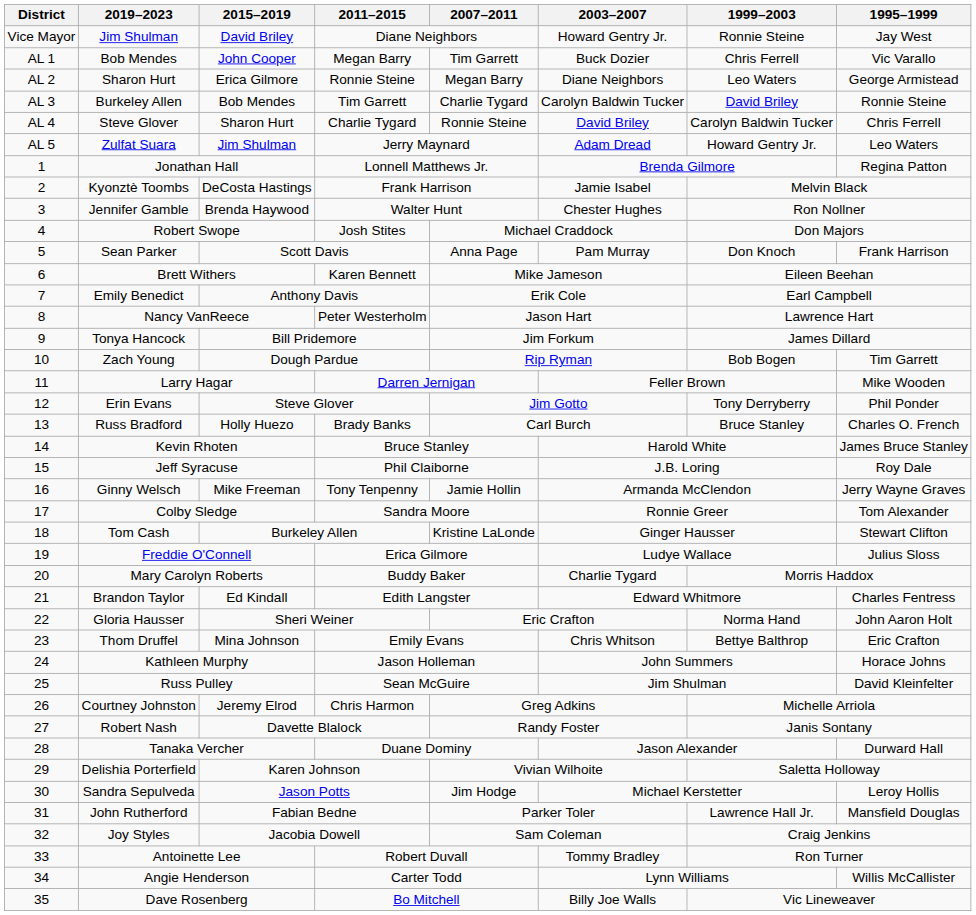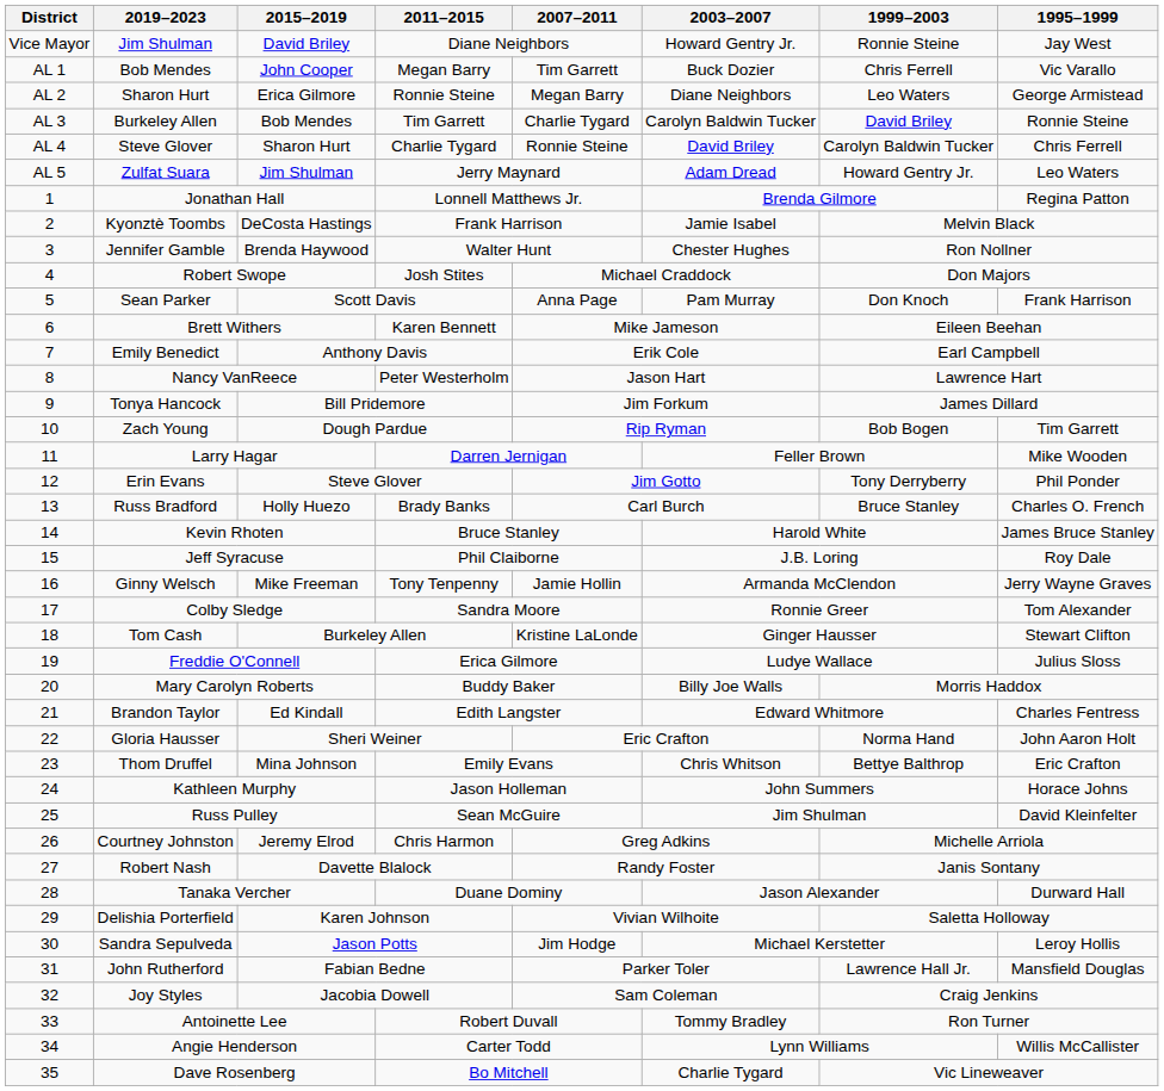Mary Carolyn Roberts | 2003–2007: Charlie Tygard -> Billy Joe Walls
Dave Rosenberg | 2003–2007: Billy Joe Walls -> Charlie Tygard
